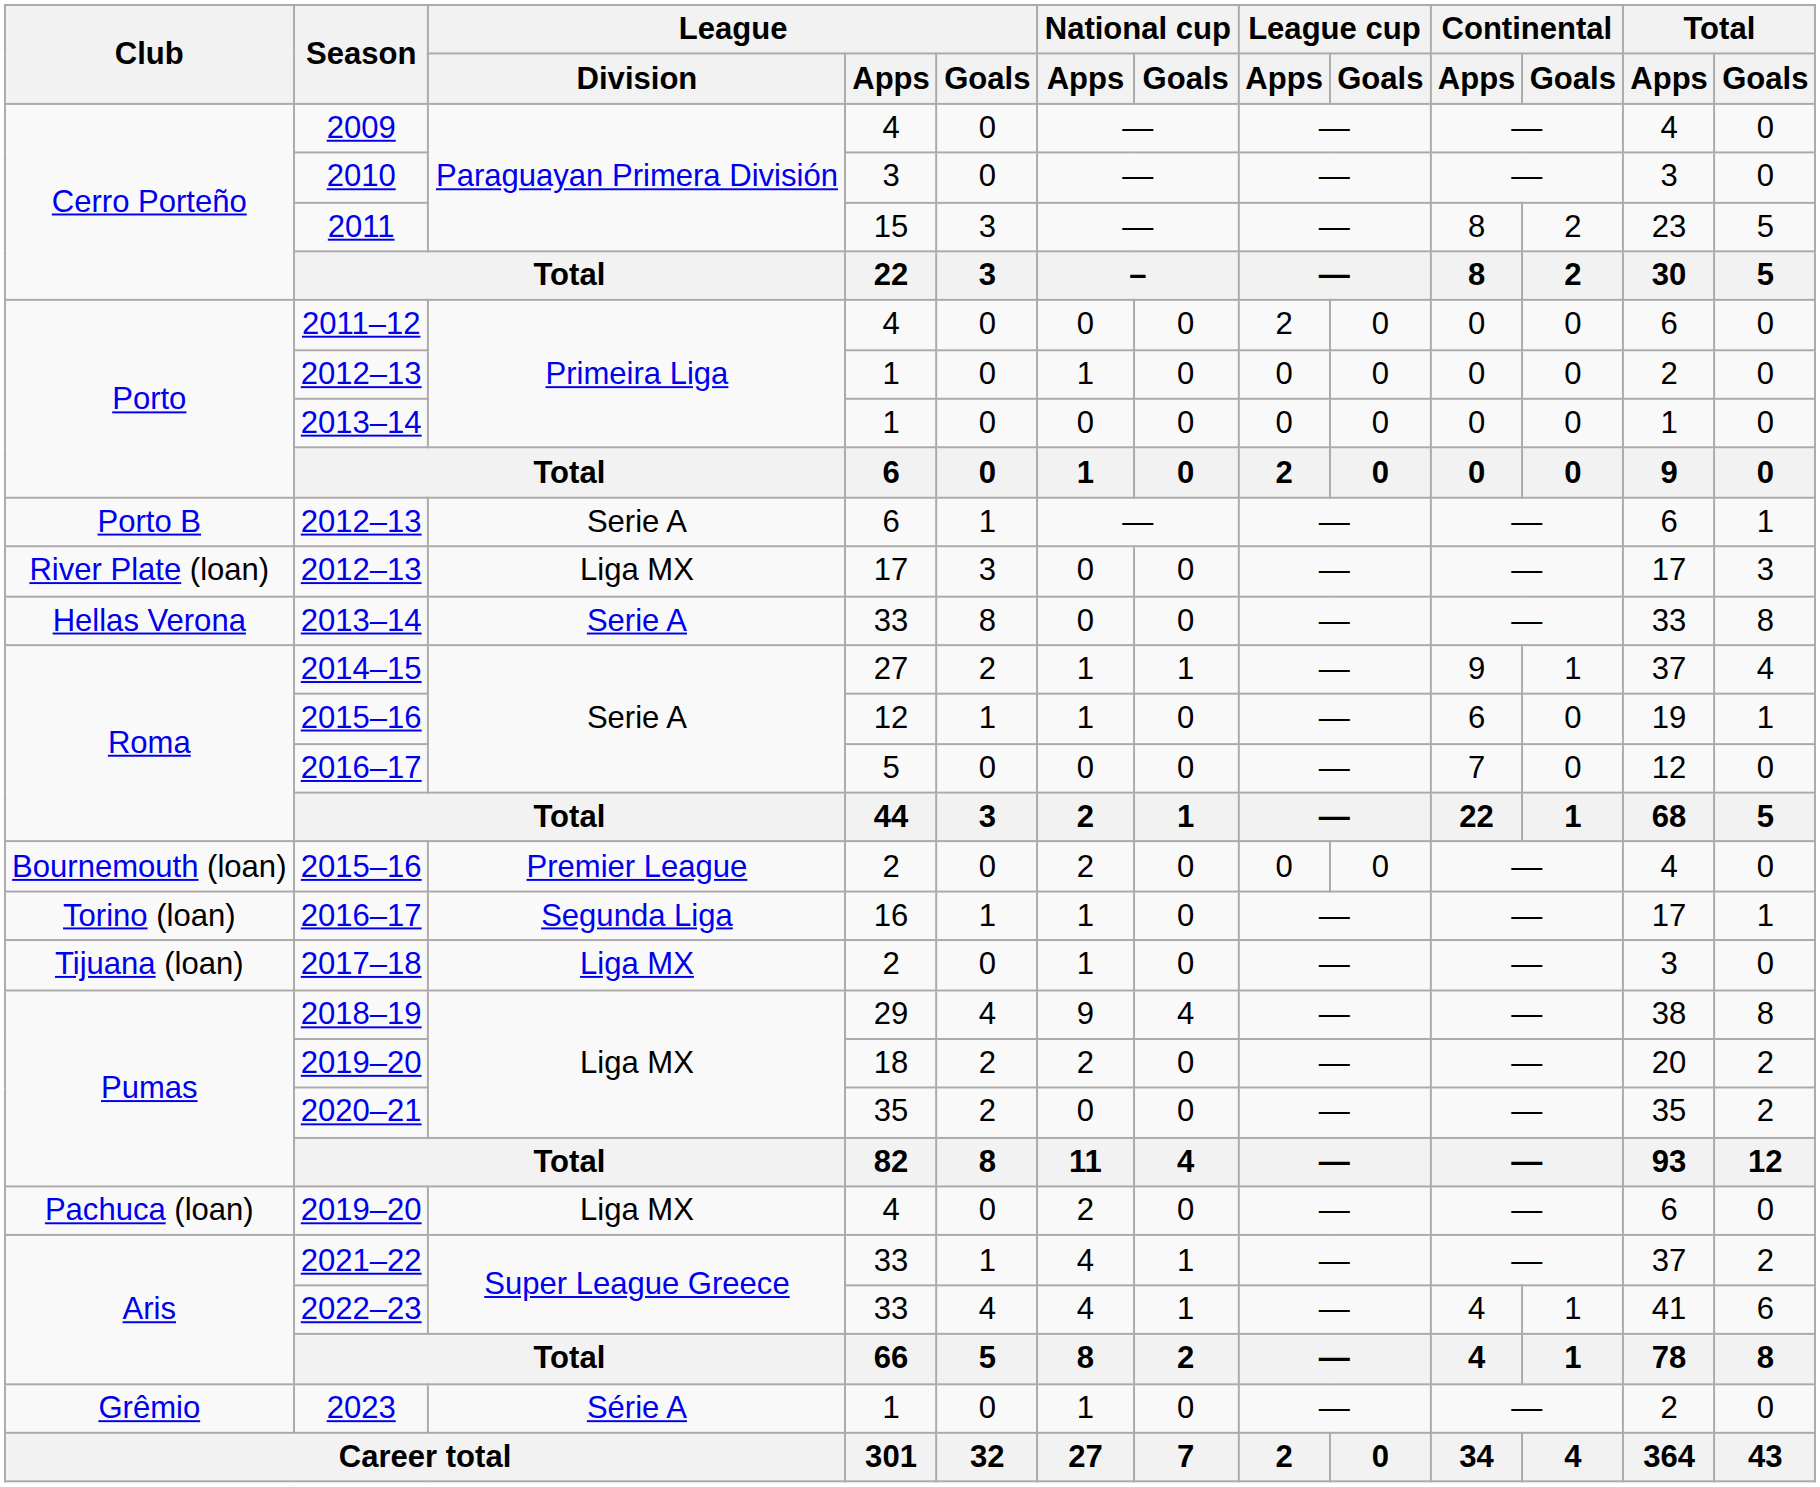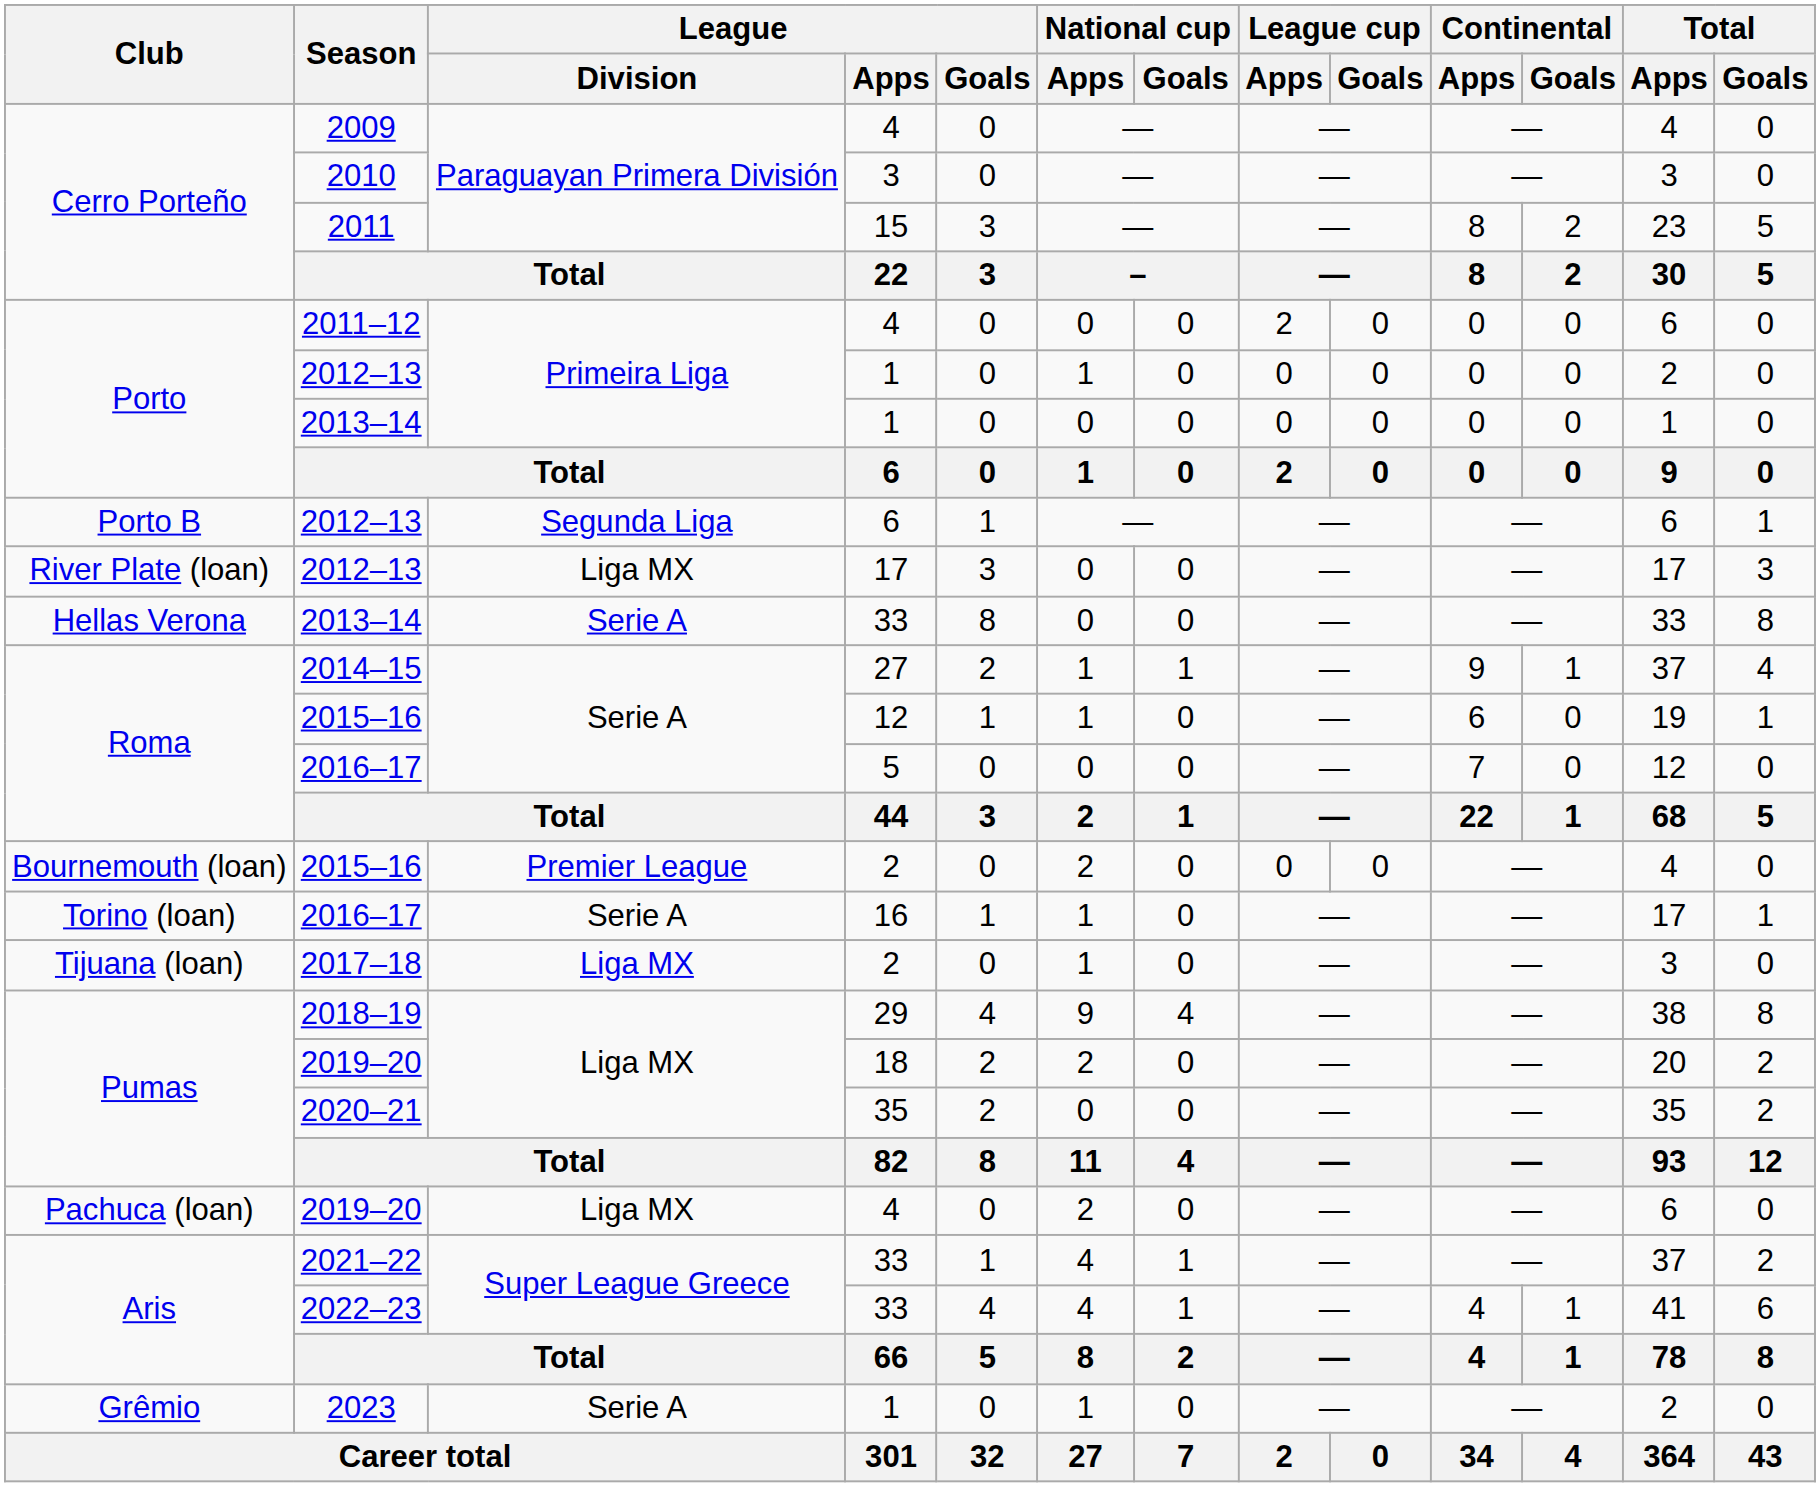2012–13 / 6 | League / Division: Serie A -> Segunda Liga
2016–17 / 16 | League / Division: Segunda Liga -> Serie A
2023 | League / Division: Série A -> Serie A
